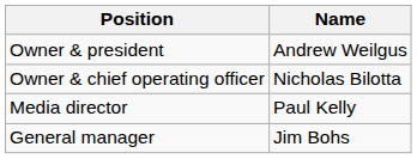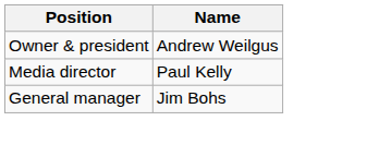- row: Owner & chief operating officer | Nicholas Bilotta
